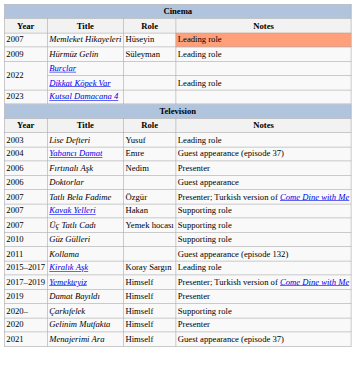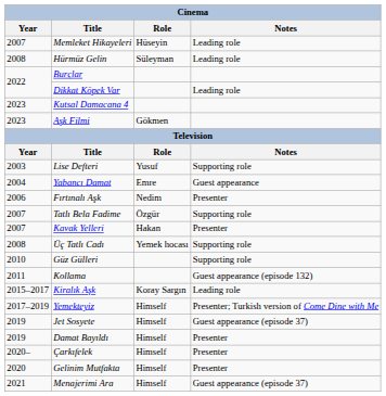Memleket Hikayeleri | Notes: lightsalmon background -> no background
Hürmüz Gelin | Year: 2009 -> 2008
+ row: 2023 | Aşk Filmi | Gökmen
Lise Defteri | Notes: Leading role -> Supporting role
Yabancı Damat | Notes: Guest appearance (episode 37) -> Guest appearance
- row: 2006 | Doktorlar | Guest appearance
Tatlı Bela Fadime | Notes: Presenter; Turkish version of Come Dine with Me -> Supporting role
Kavak Yelleri | Notes: Supporting role -> Presenter
Üç Tatlı Cadı | Year: 2007 -> 2008
+ row: 2019 | Jet Sosyete | Himself | Guest appearance (episode 37)
Çarkıfelek | Notes: Supporting role -> Presenter
